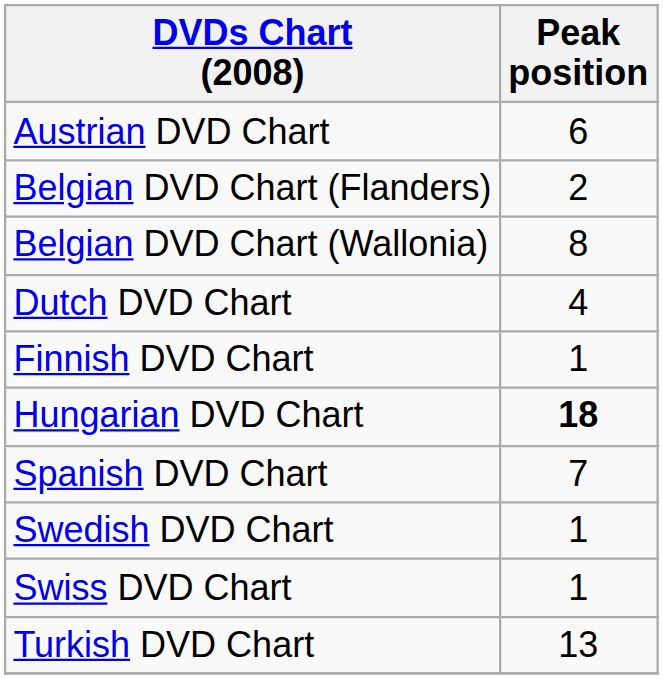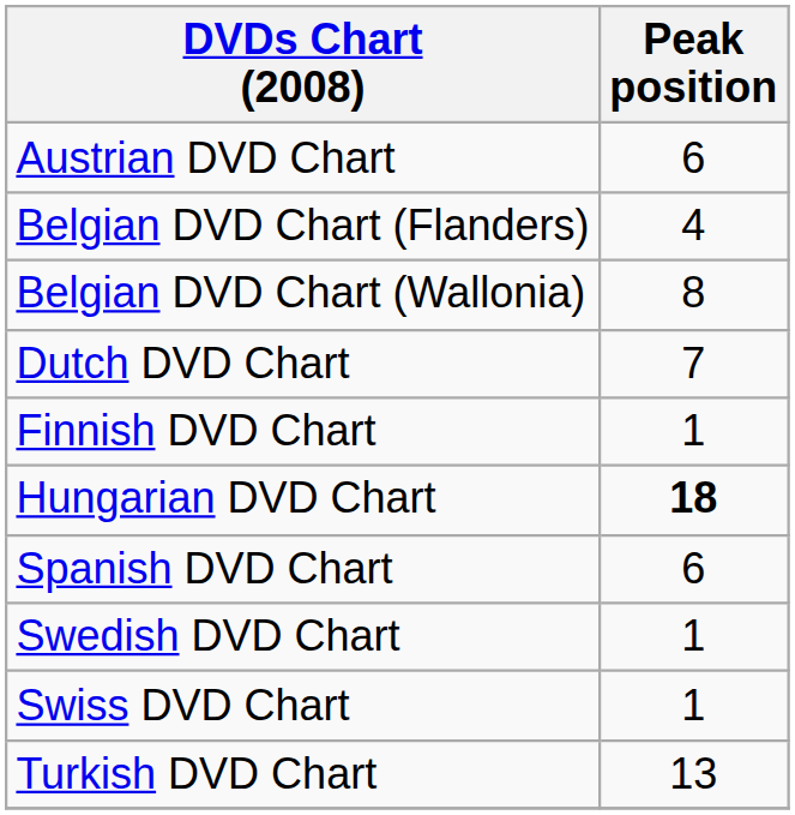Belgian DVD Chart (Flanders) | Peak position: 2 -> 4
Dutch DVD Chart | Peak position: 4 -> 7
Spanish DVD Chart | Peak position: 7 -> 6
